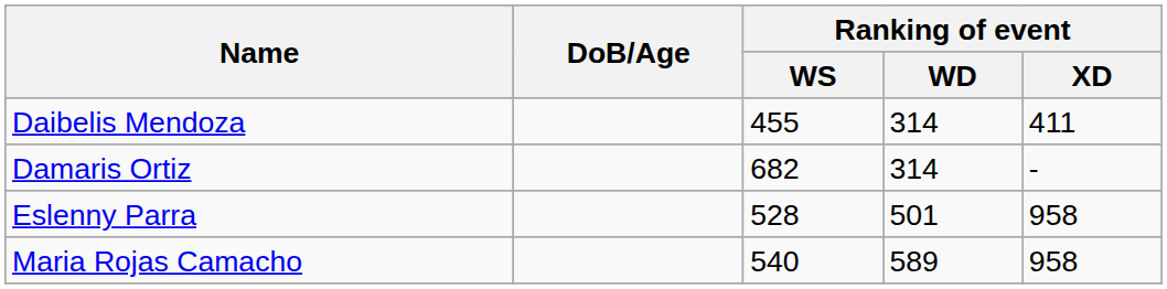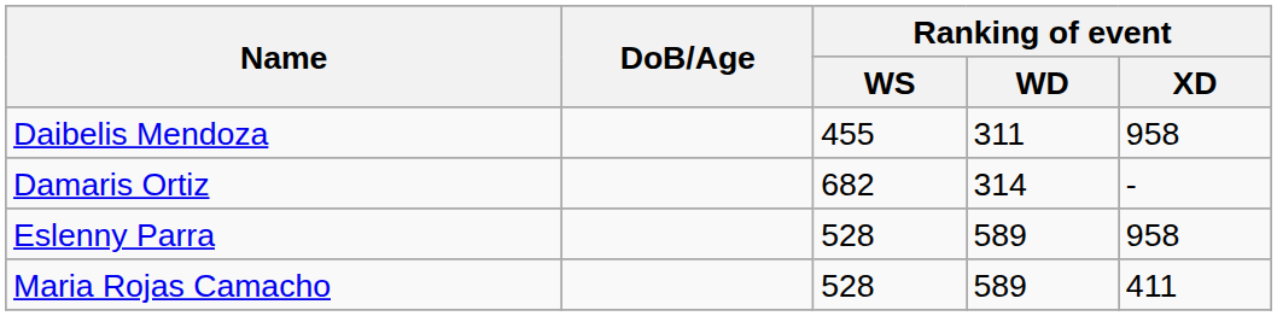Daibelis Mendoza | Ranking of event / WD: 314 -> 311
Daibelis Mendoza | Ranking of event / XD: 411 -> 958
Eslenny Parra | Ranking of event / WD: 501 -> 589
Maria Rojas Camacho | Ranking of event / WS: 540 -> 528
Maria Rojas Camacho | Ranking of event / XD: 958 -> 411
